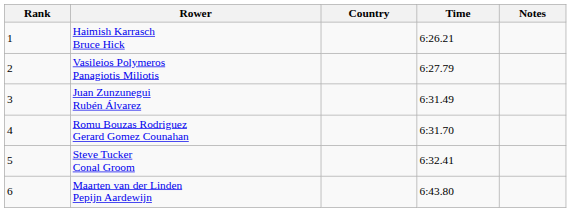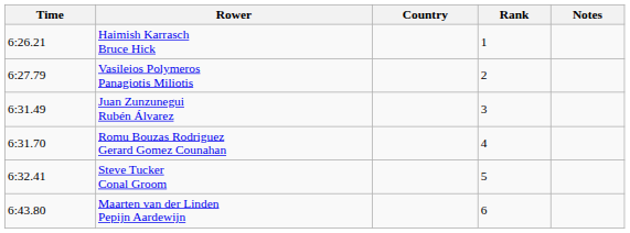columns swapped: Rank <-> Time
